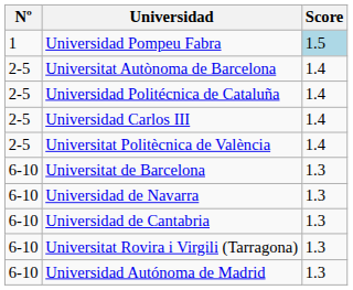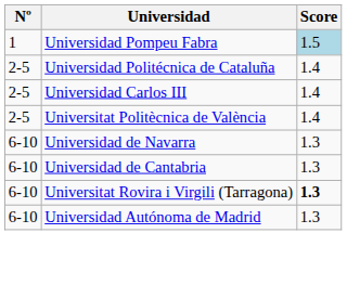- row: 2-5 | Universitat Autònoma de Barcelona | 1.4
- row: 6-10 | Universitat de Barcelona | 1.3
Universitat Rovira i Virgili (Tarragona) | Score: normal -> bold
